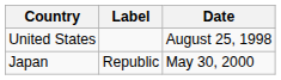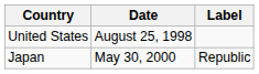columns swapped: Date <-> Label
